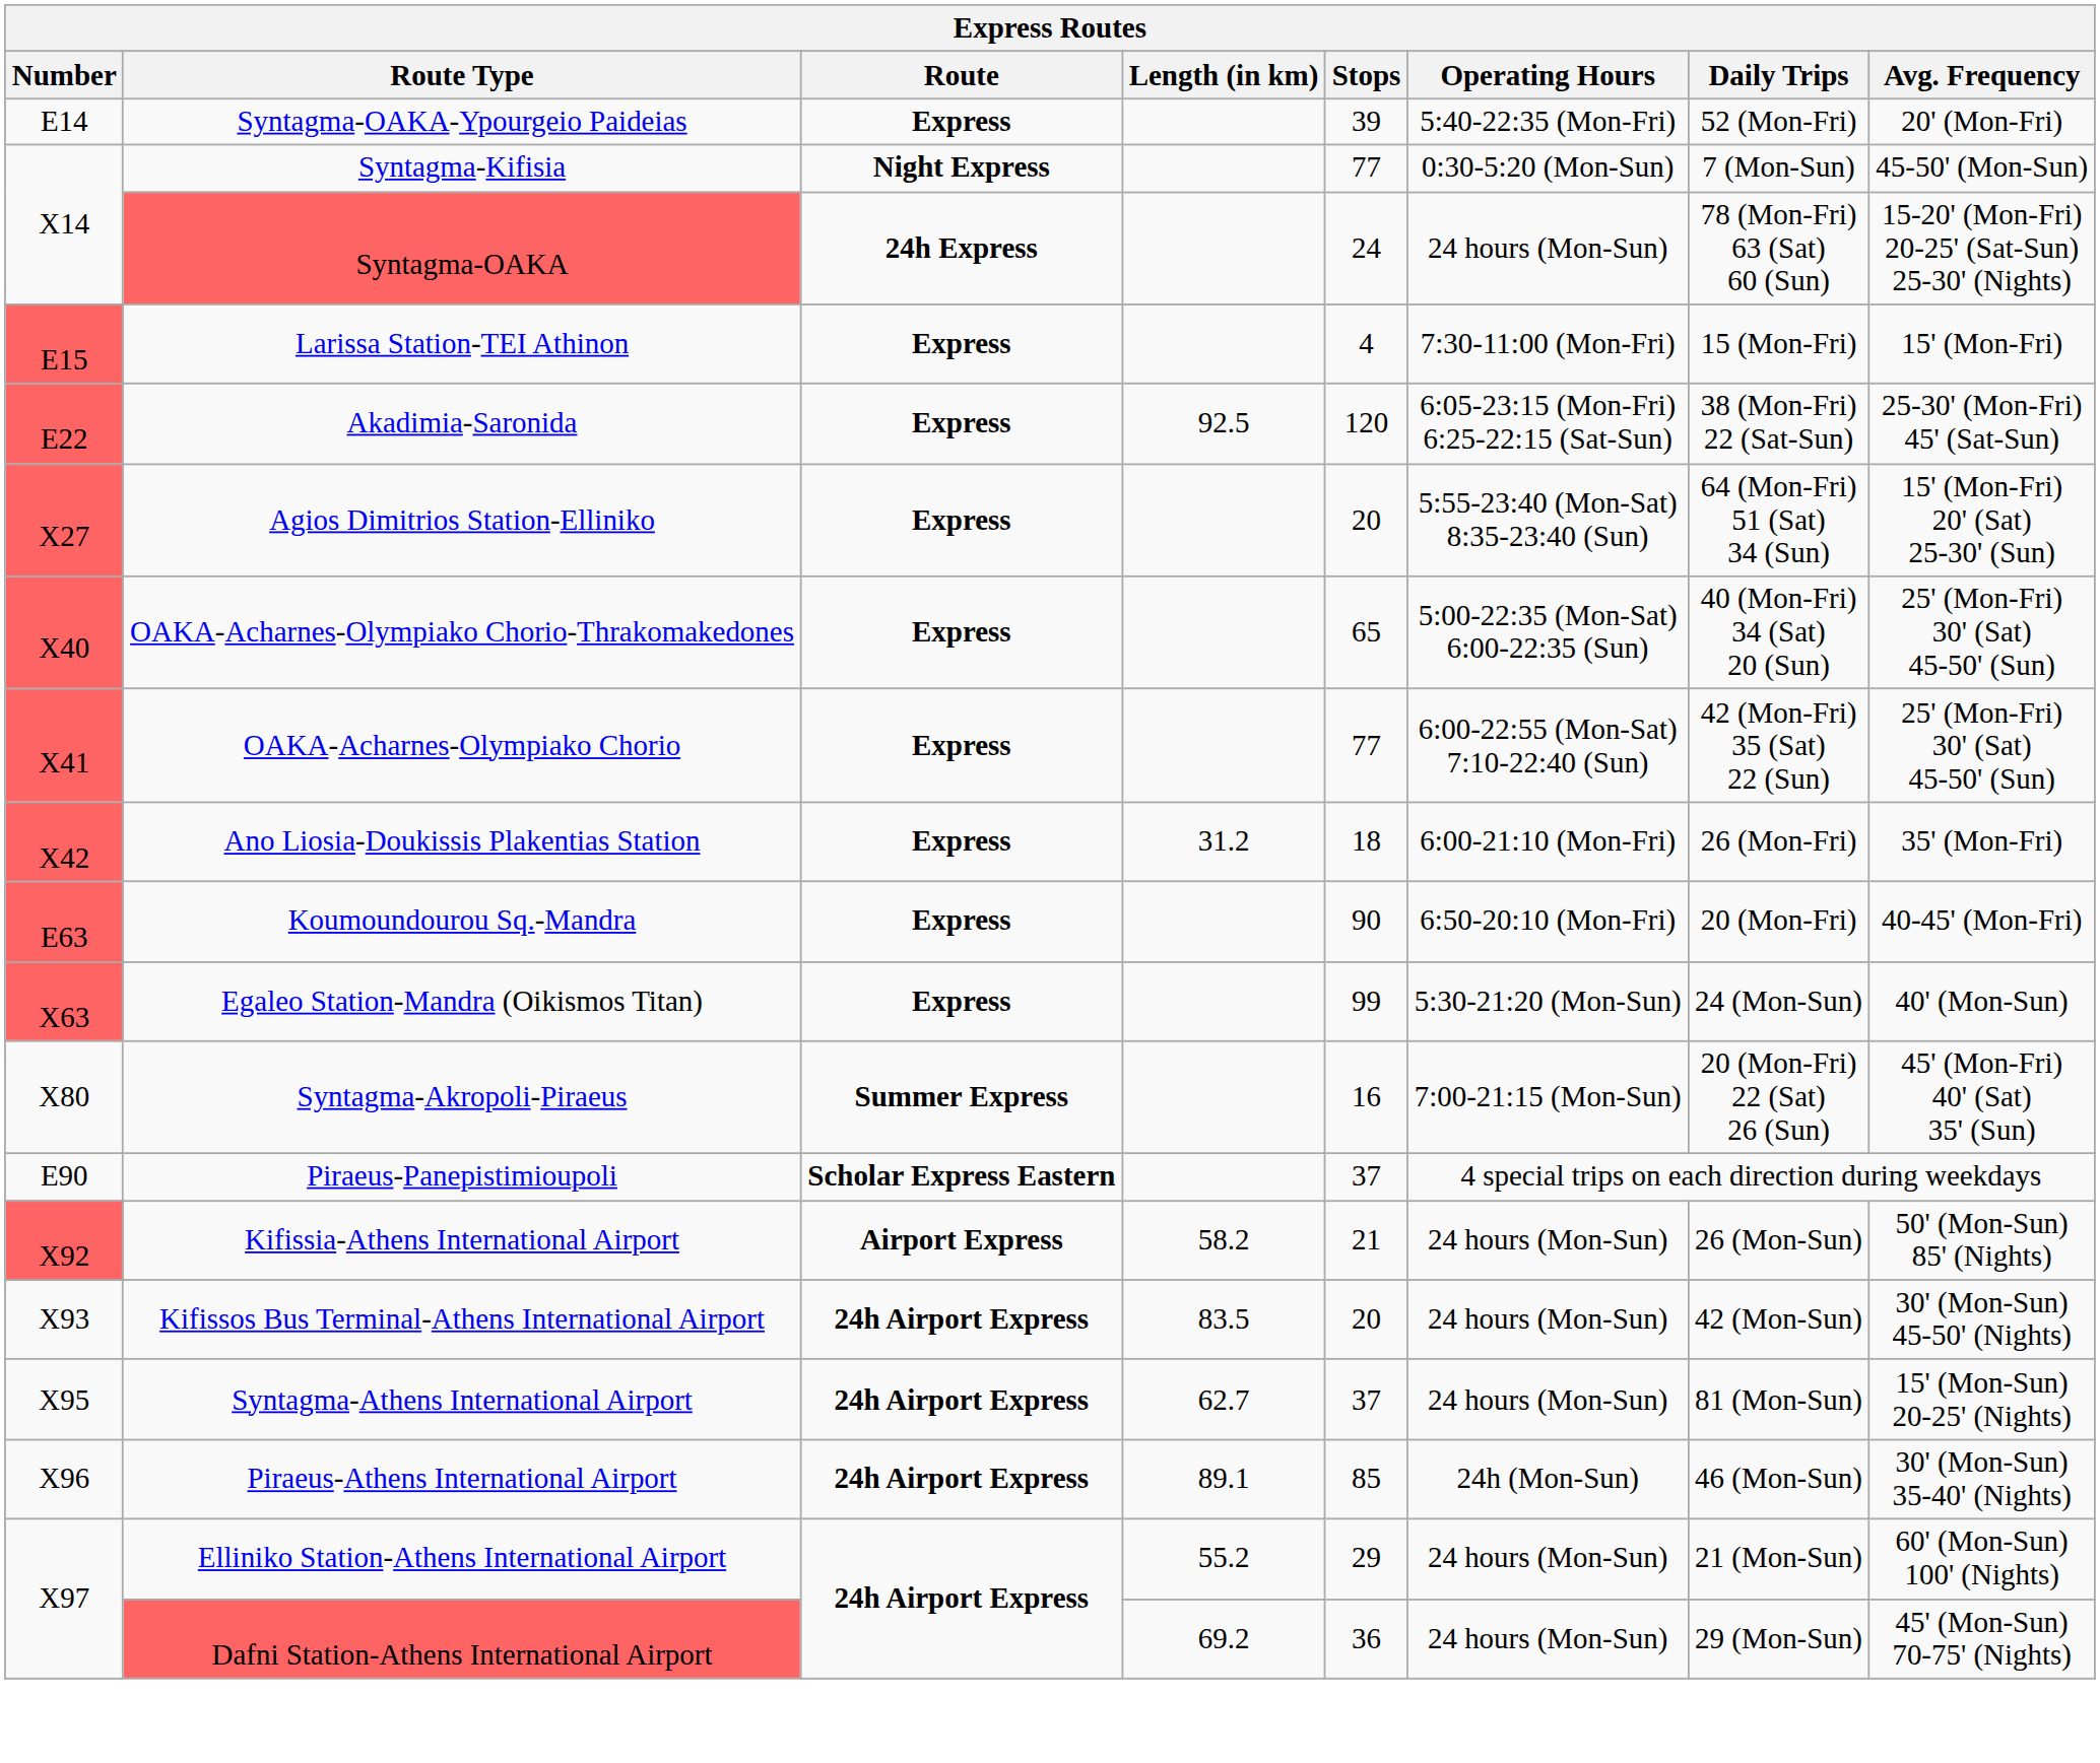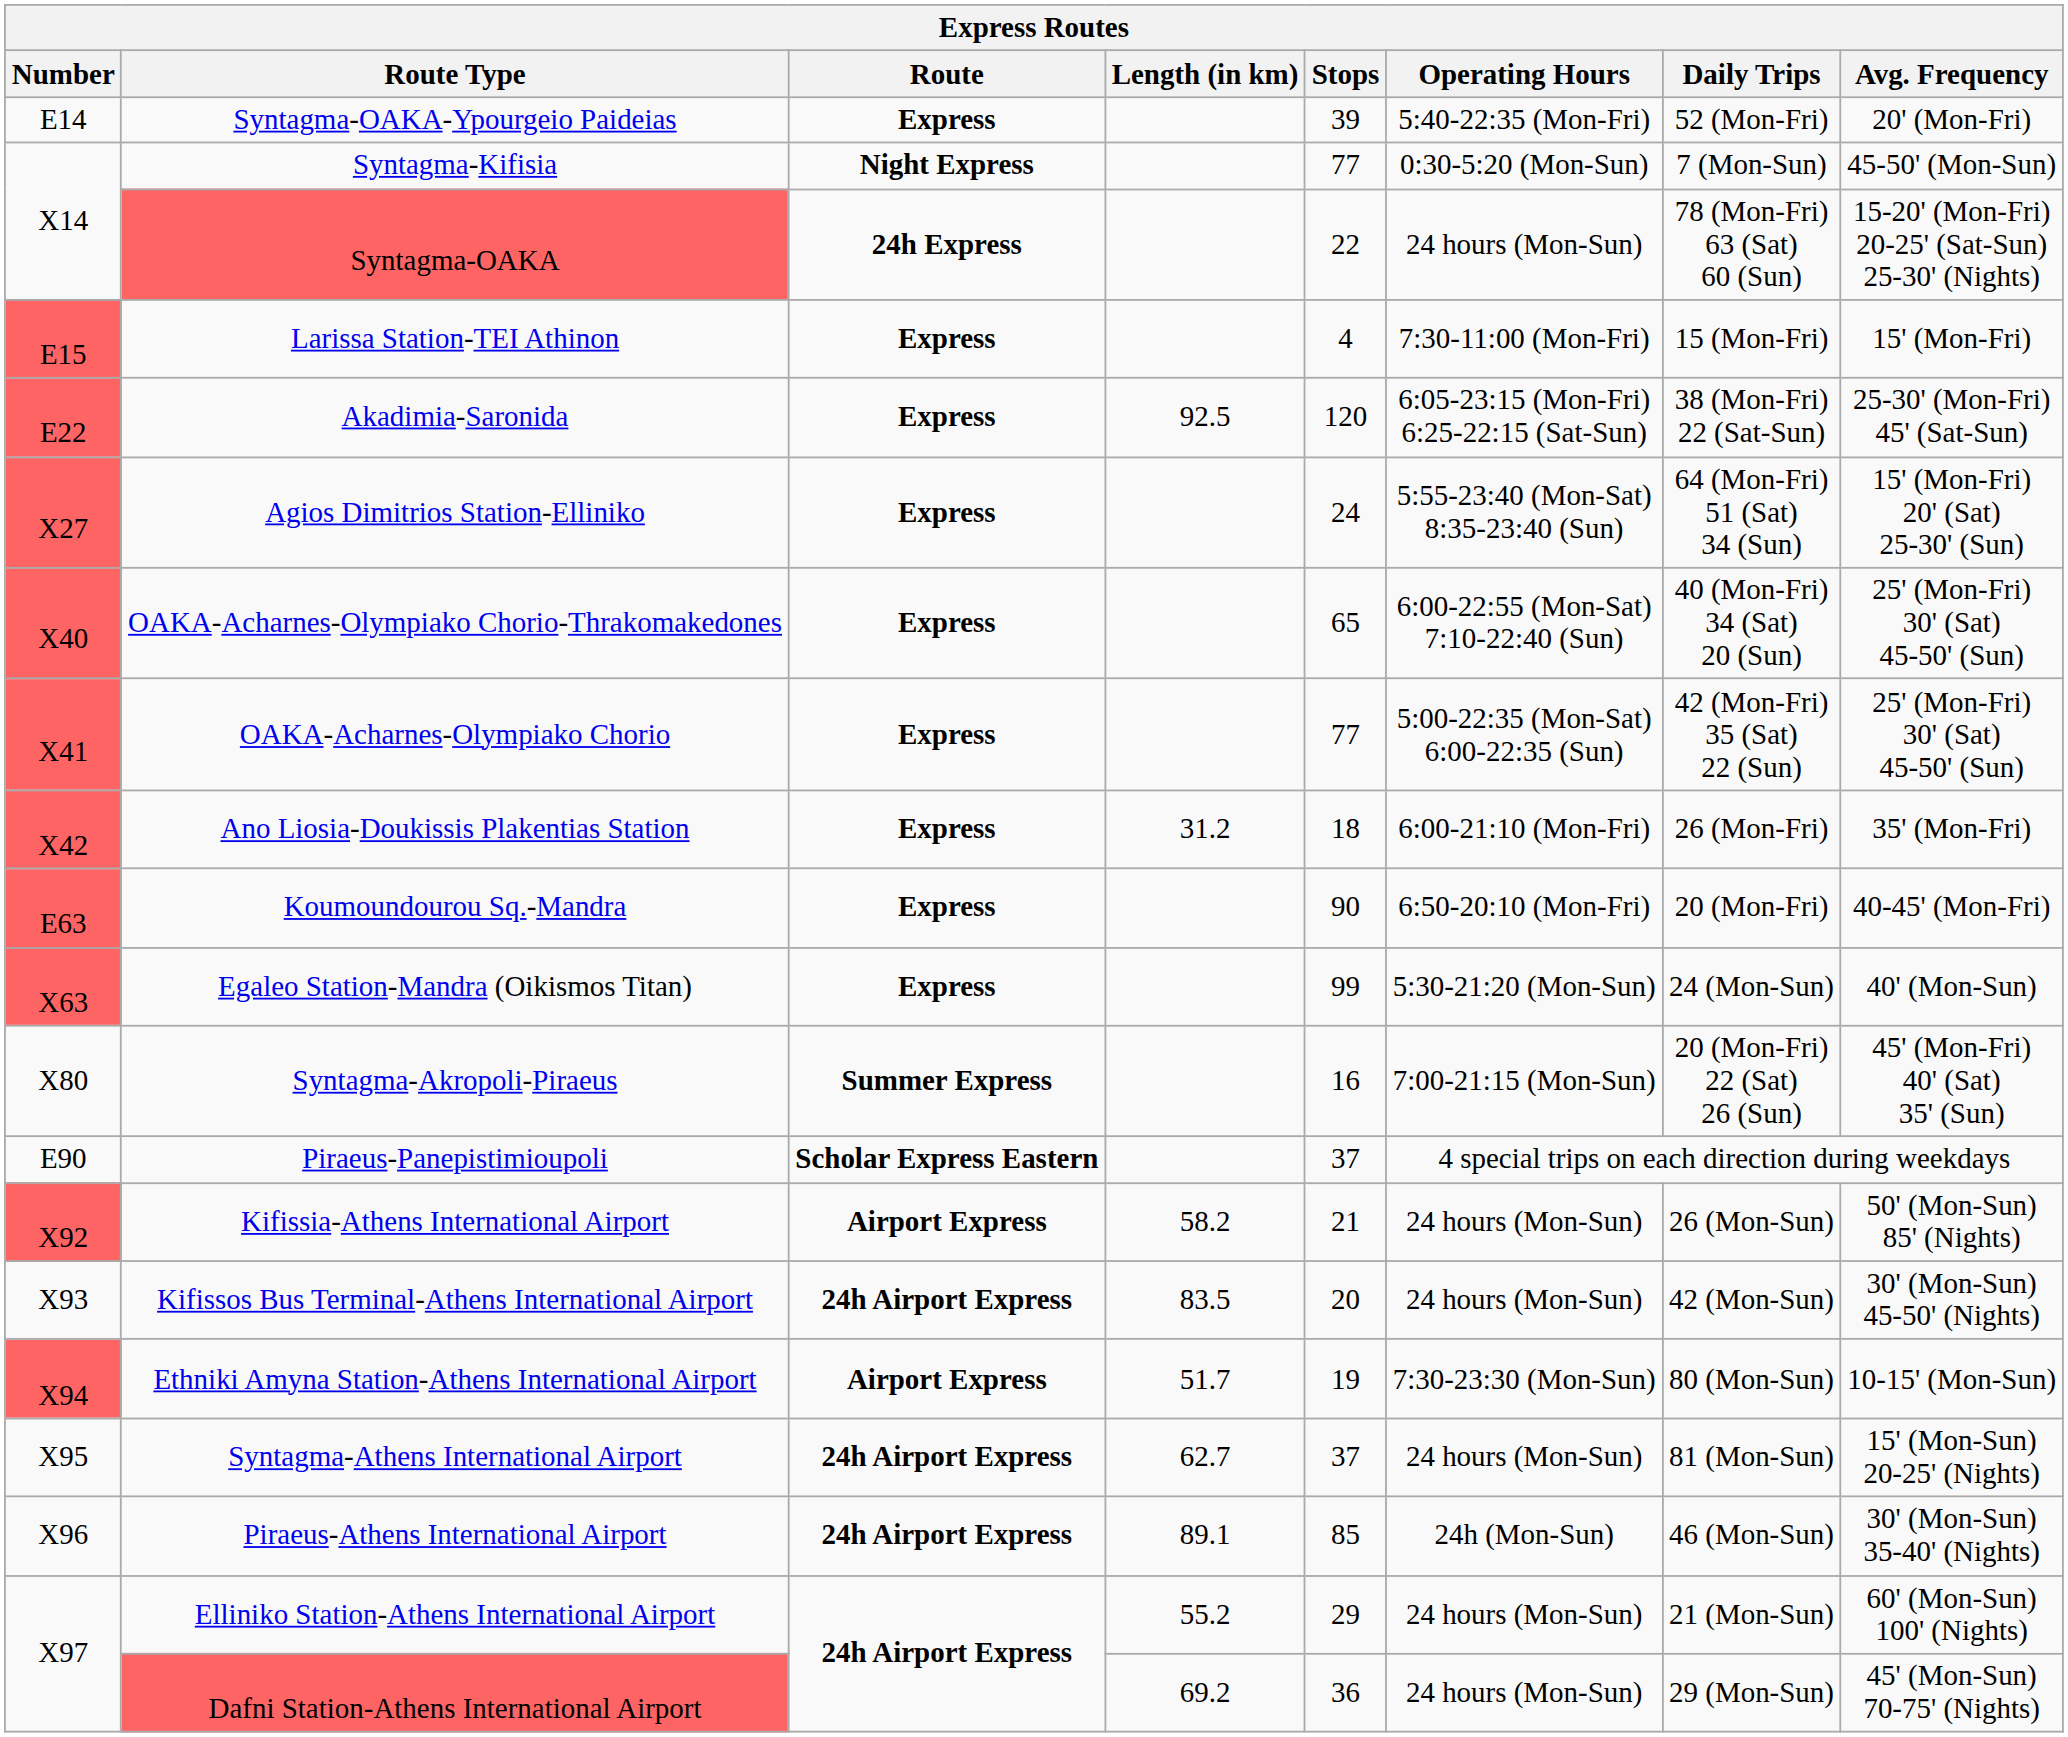Syntagma-OAKA | Stops: 24 -> 22
Agios Dimitrios Station-Elliniko | Stops: 20 -> 24
OAKA-Acharnes-Olympiako Chorio-Thrakomakedones | Operating Hours: 5:00-22:35 (Mon-Sat) 6:00-22:35 (Sun) -> 6:00-22:55 (Mon-Sat) 7:10-22:40 (Sun)
OAKA-Acharnes-Olympiako Chorio | Operating Hours: 6:00-22:55 (Mon-Sat) 7:10-22:40 (Sun) -> 5:00-22:35 (Mon-Sat) 6:00-22:35 (Sun)
+ row: X94 | Ethniki Amyna Station-Athens International Airport | Airport Express | 51.7 | 19 | 7:30-23:30 (Mon-Sun) | 80 (Mon-Sun) | 10-15' (Mon-Sun)
